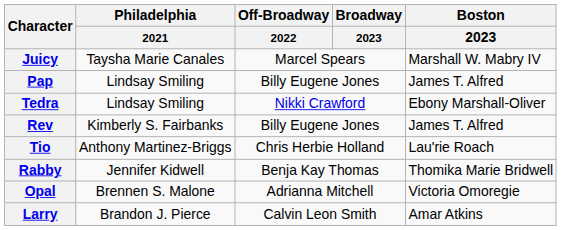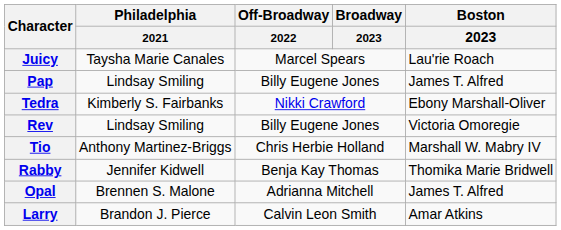Juicy | Boston / 2023: Marshall W. Mabry IV -> Lau'rie Roach
Tedra | Philadelphia / 2021: Lindsay Smiling -> Kimberly S. Fairbanks
Rev | Philadelphia / 2021: Kimberly S. Fairbanks -> Lindsay Smiling
Rev | Boston / 2023: James T. Alfred -> Victoria Omoregie
Tio | Boston / 2023: Lau'rie Roach -> Marshall W. Mabry IV
Opal | Boston / 2023: Victoria Omoregie -> James T. Alfred
